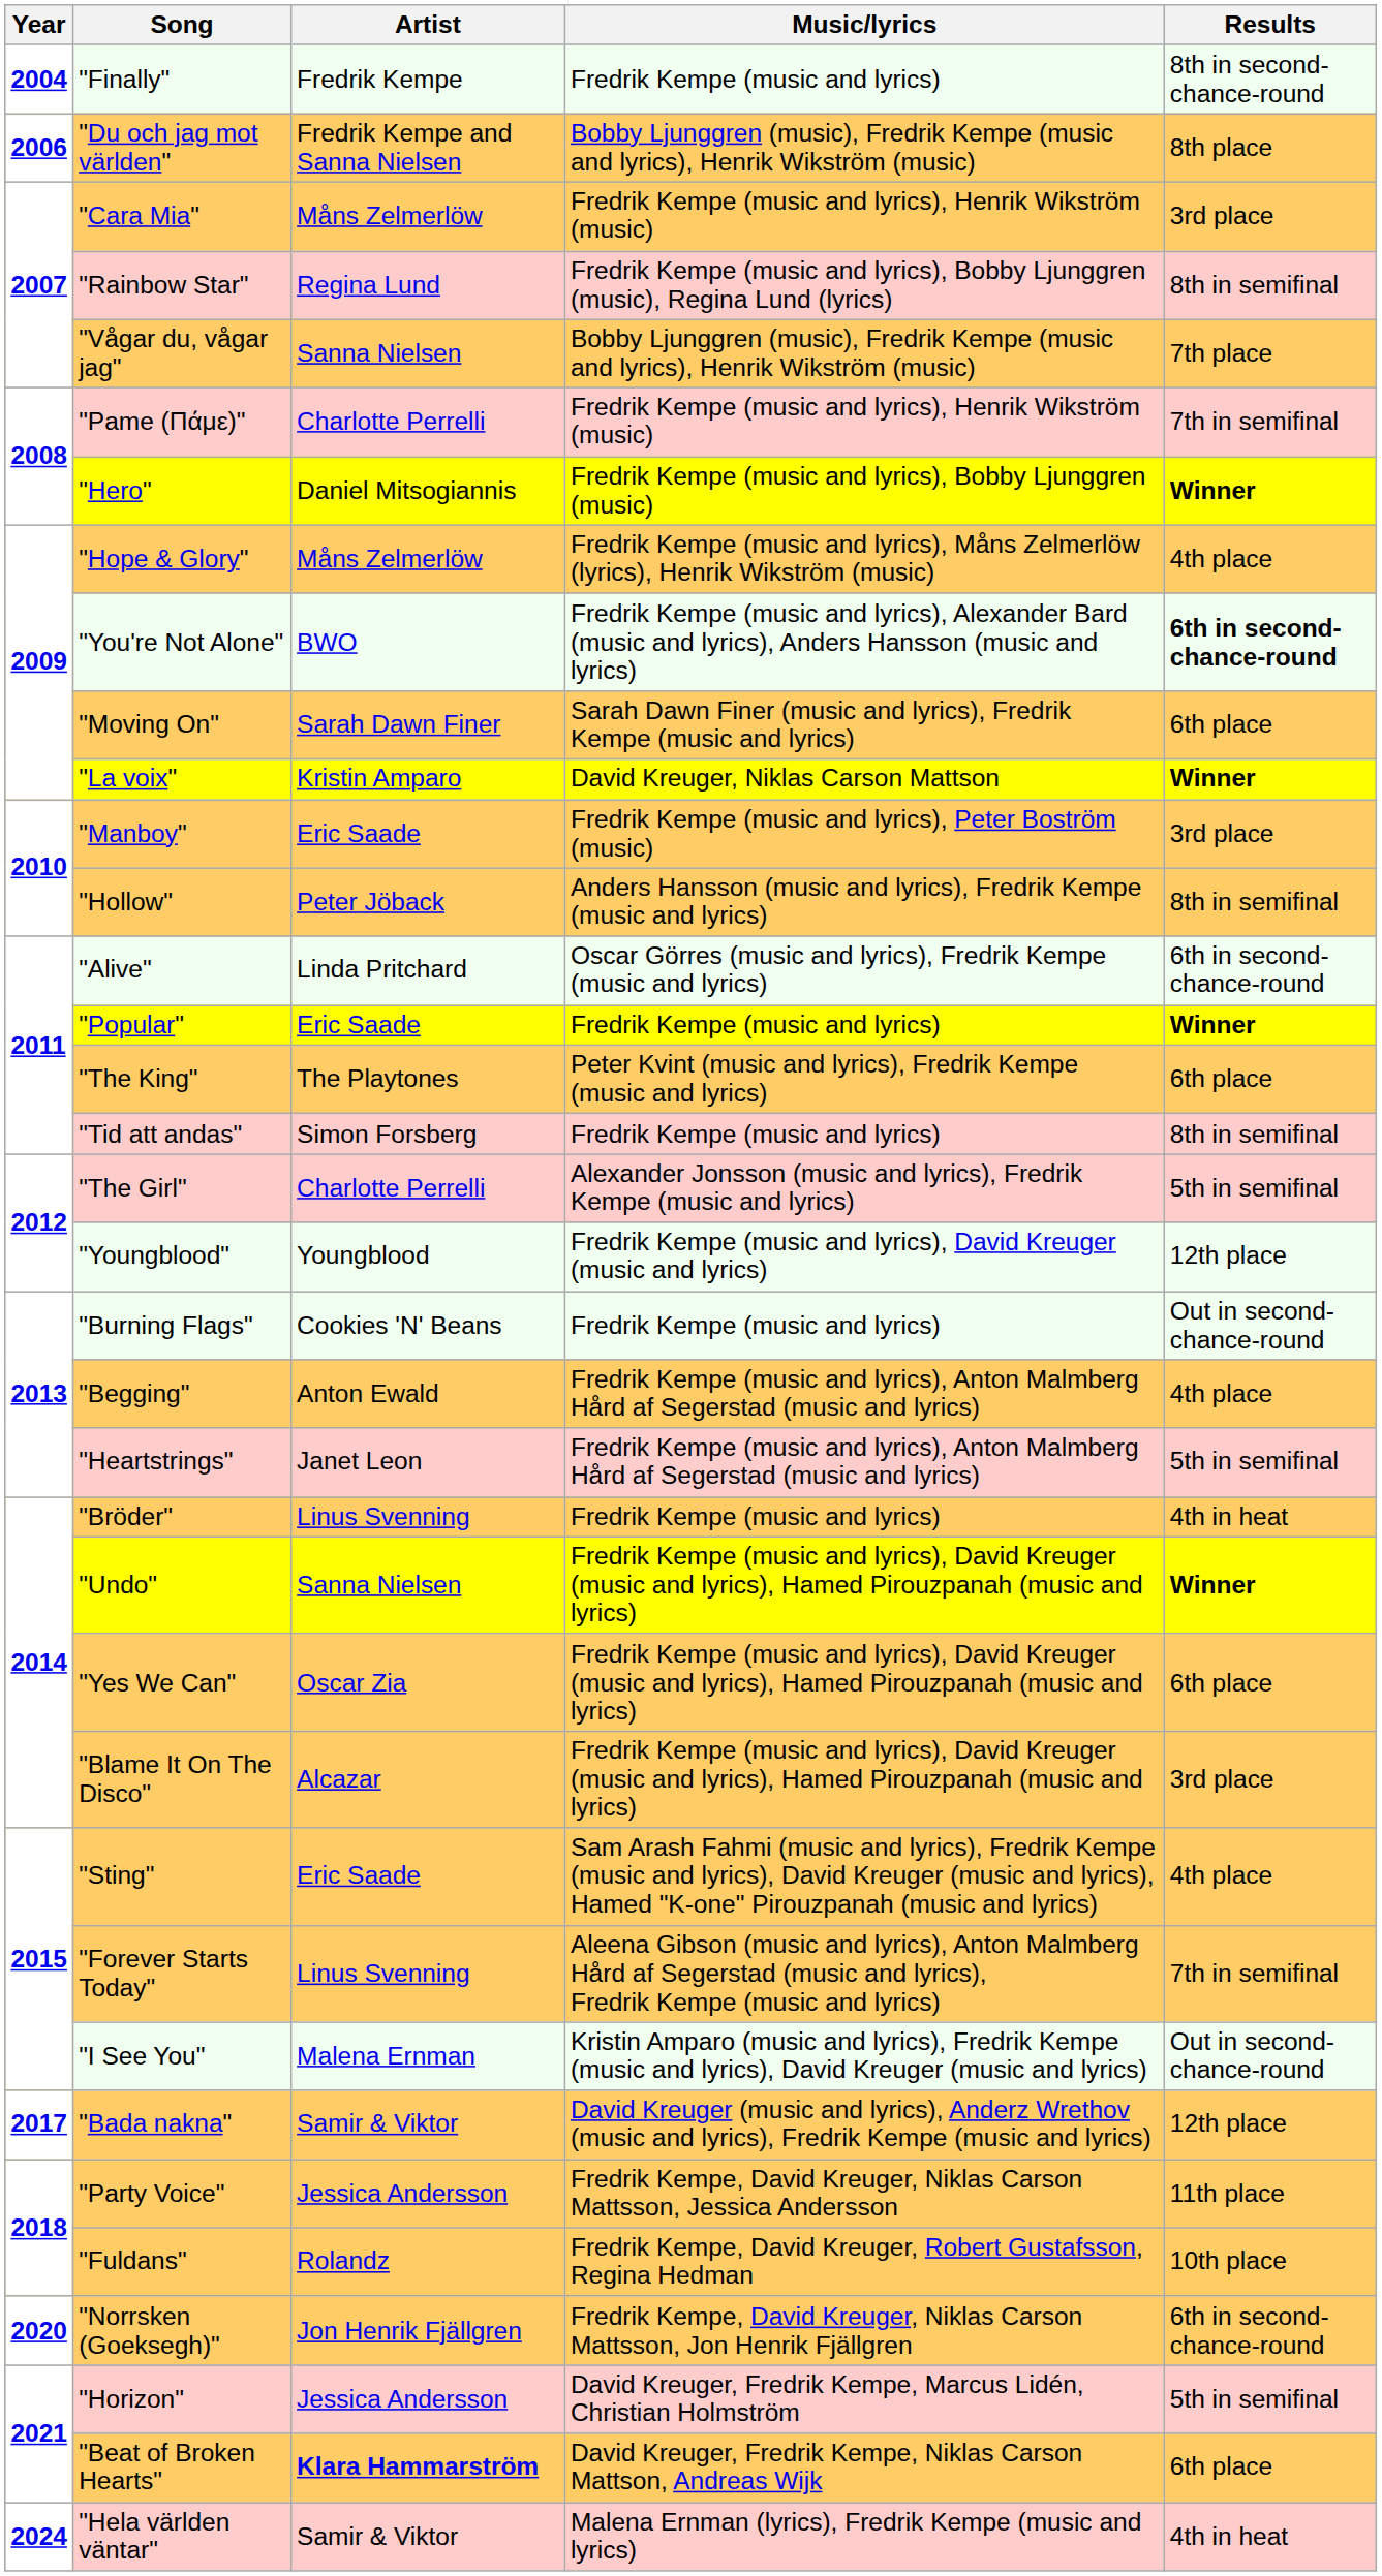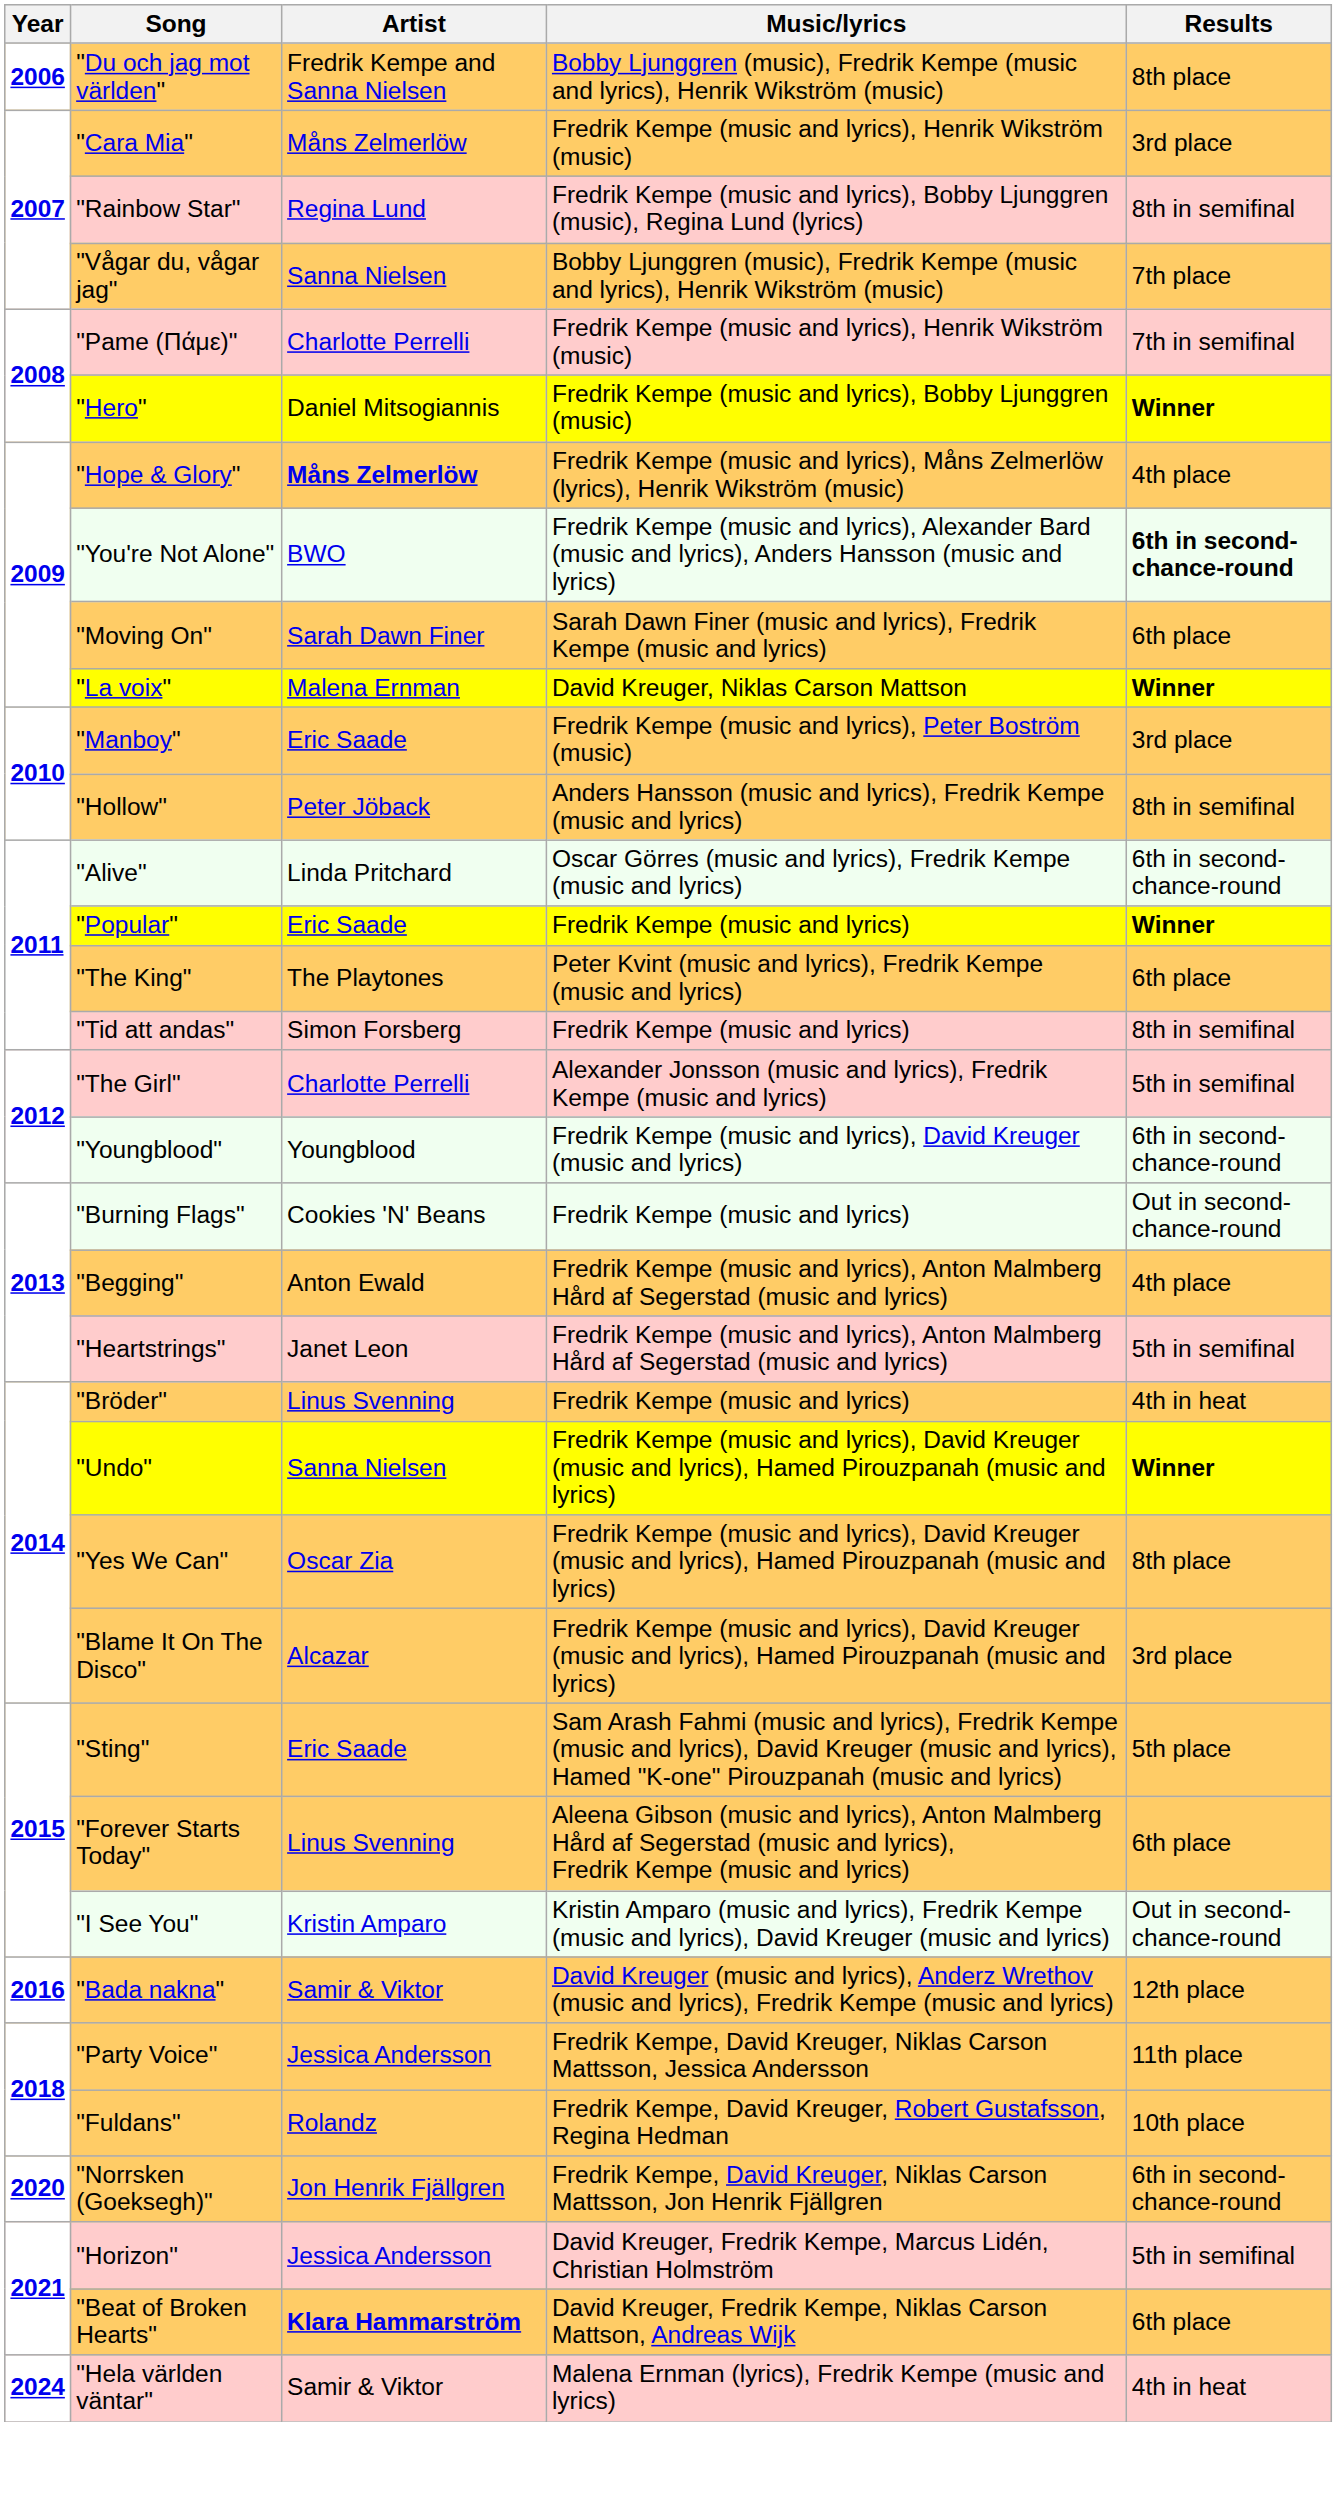- row: 2004 | "Finally" | Fredrik Kempe | Fredrik Kempe (music and lyrics) | 8th in second-chance-round
"Hope & Glory" | Artist: normal -> bold
"La voix" | Artist: Kristin Amparo -> Malena Ernman
"Youngblood" | Results: 12th place -> 6th in second-chance-round
"Yes We Can" | Results: 6th place -> 8th place
"Sting" | Results: 4th place -> 5th place
"Forever Starts Today" | Results: 7th in semifinal -> 6th place
"I See You" | Artist: Malena Ernman -> Kristin Amparo
"Bada nakna" | Year: 2017 -> 2016
